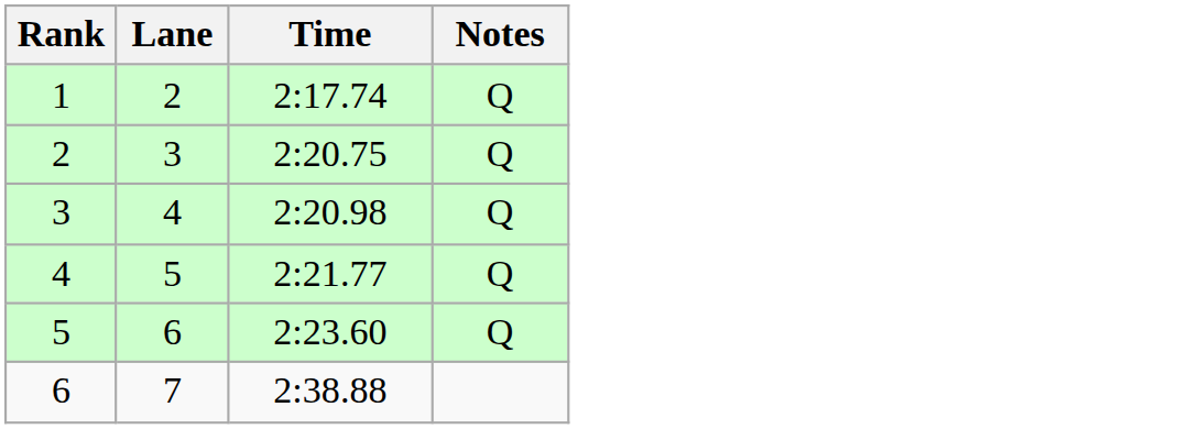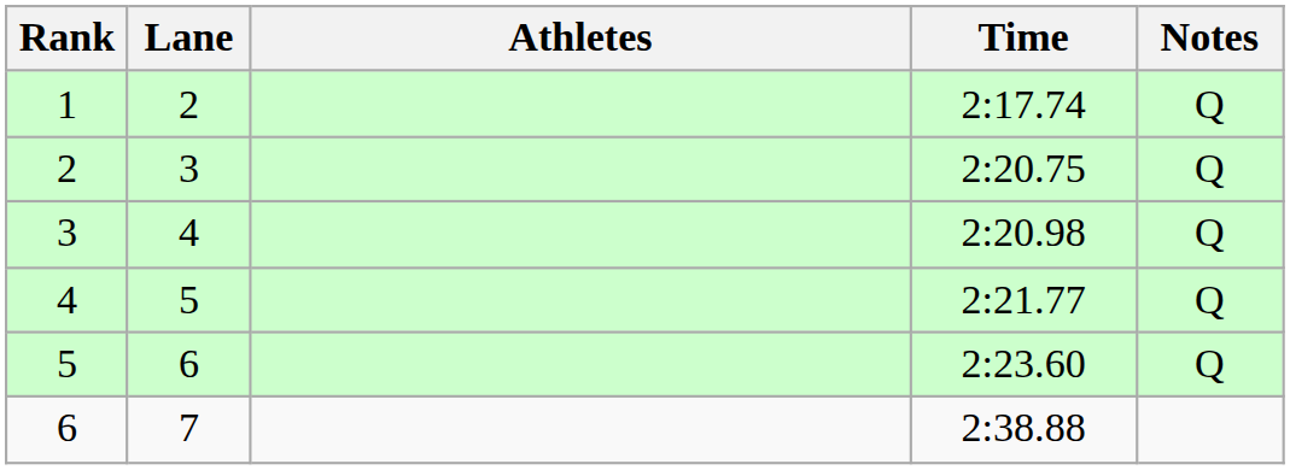+ column: Athletes
